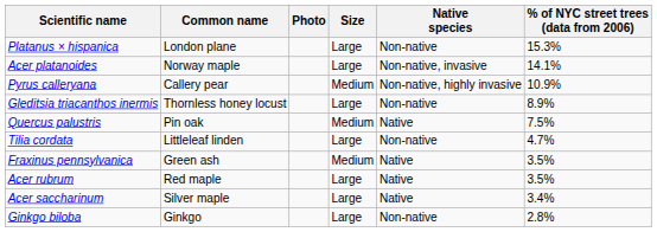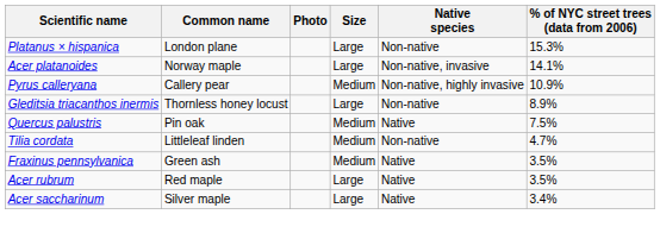Tilia cordata | Size: Large -> Medium
- row: Ginkgo biloba | Ginkgo | Large | Non-native | 2.8%
